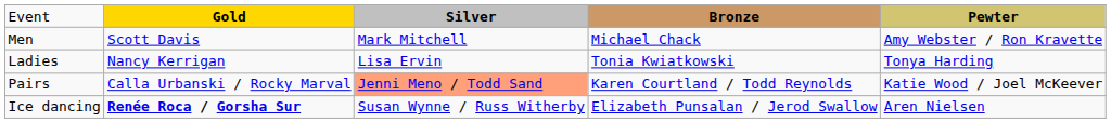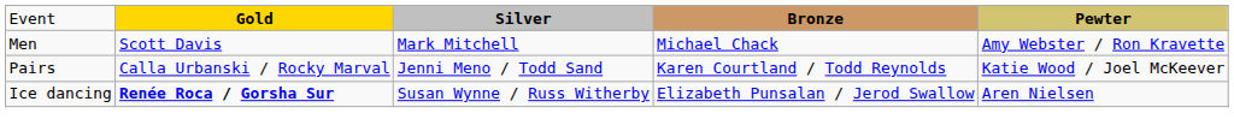- row: Ladies | Nancy Kerrigan | Lisa Ervin | Tonia Kwiatkowski | Tonya Harding
Pairs | column 3: lightsalmon background -> no background
